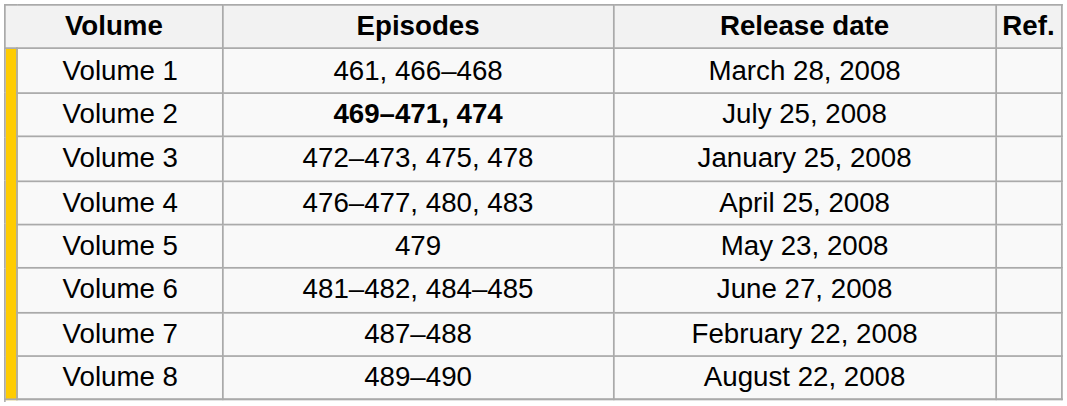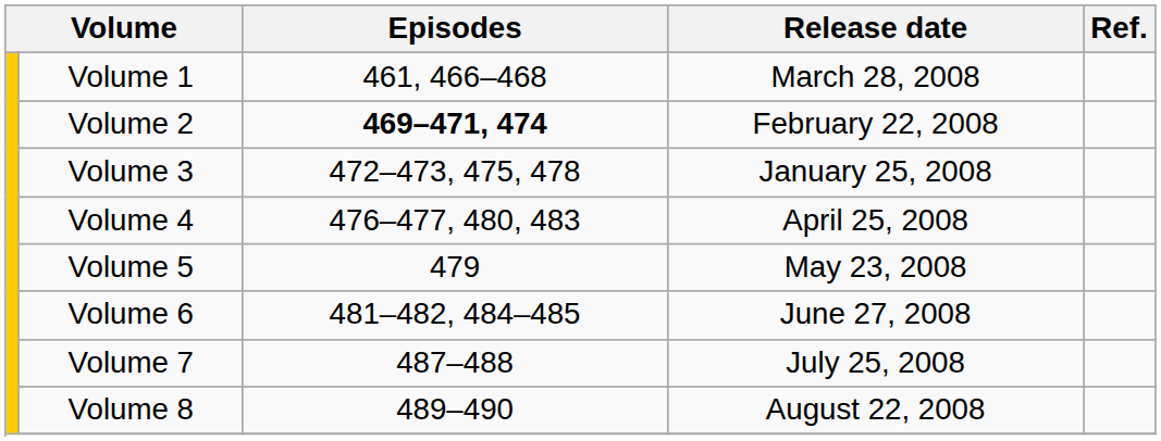Volume 2 | Release date: July 25, 2008 -> February 22, 2008
Volume 7 | Release date: February 22, 2008 -> July 25, 2008
